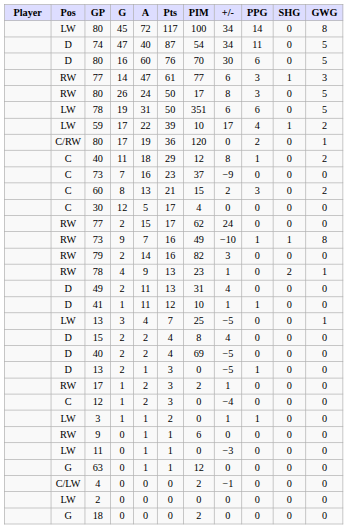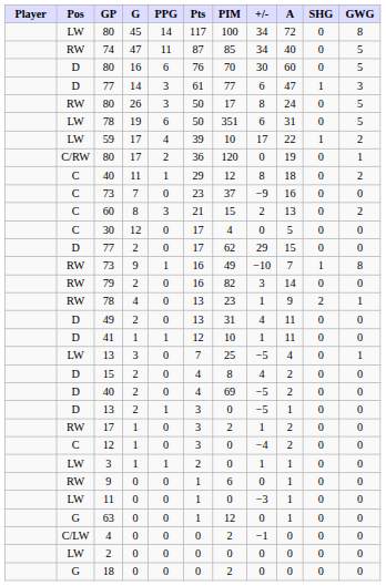columns swapped: A <-> PPG
74 | Pos: D -> RW
74 | PIM: 54 -> 85
77 / 14 | Pos: RW -> D
77 / 2 | Pos: RW -> D
77 / 2 | +/-: 24 -> 29
